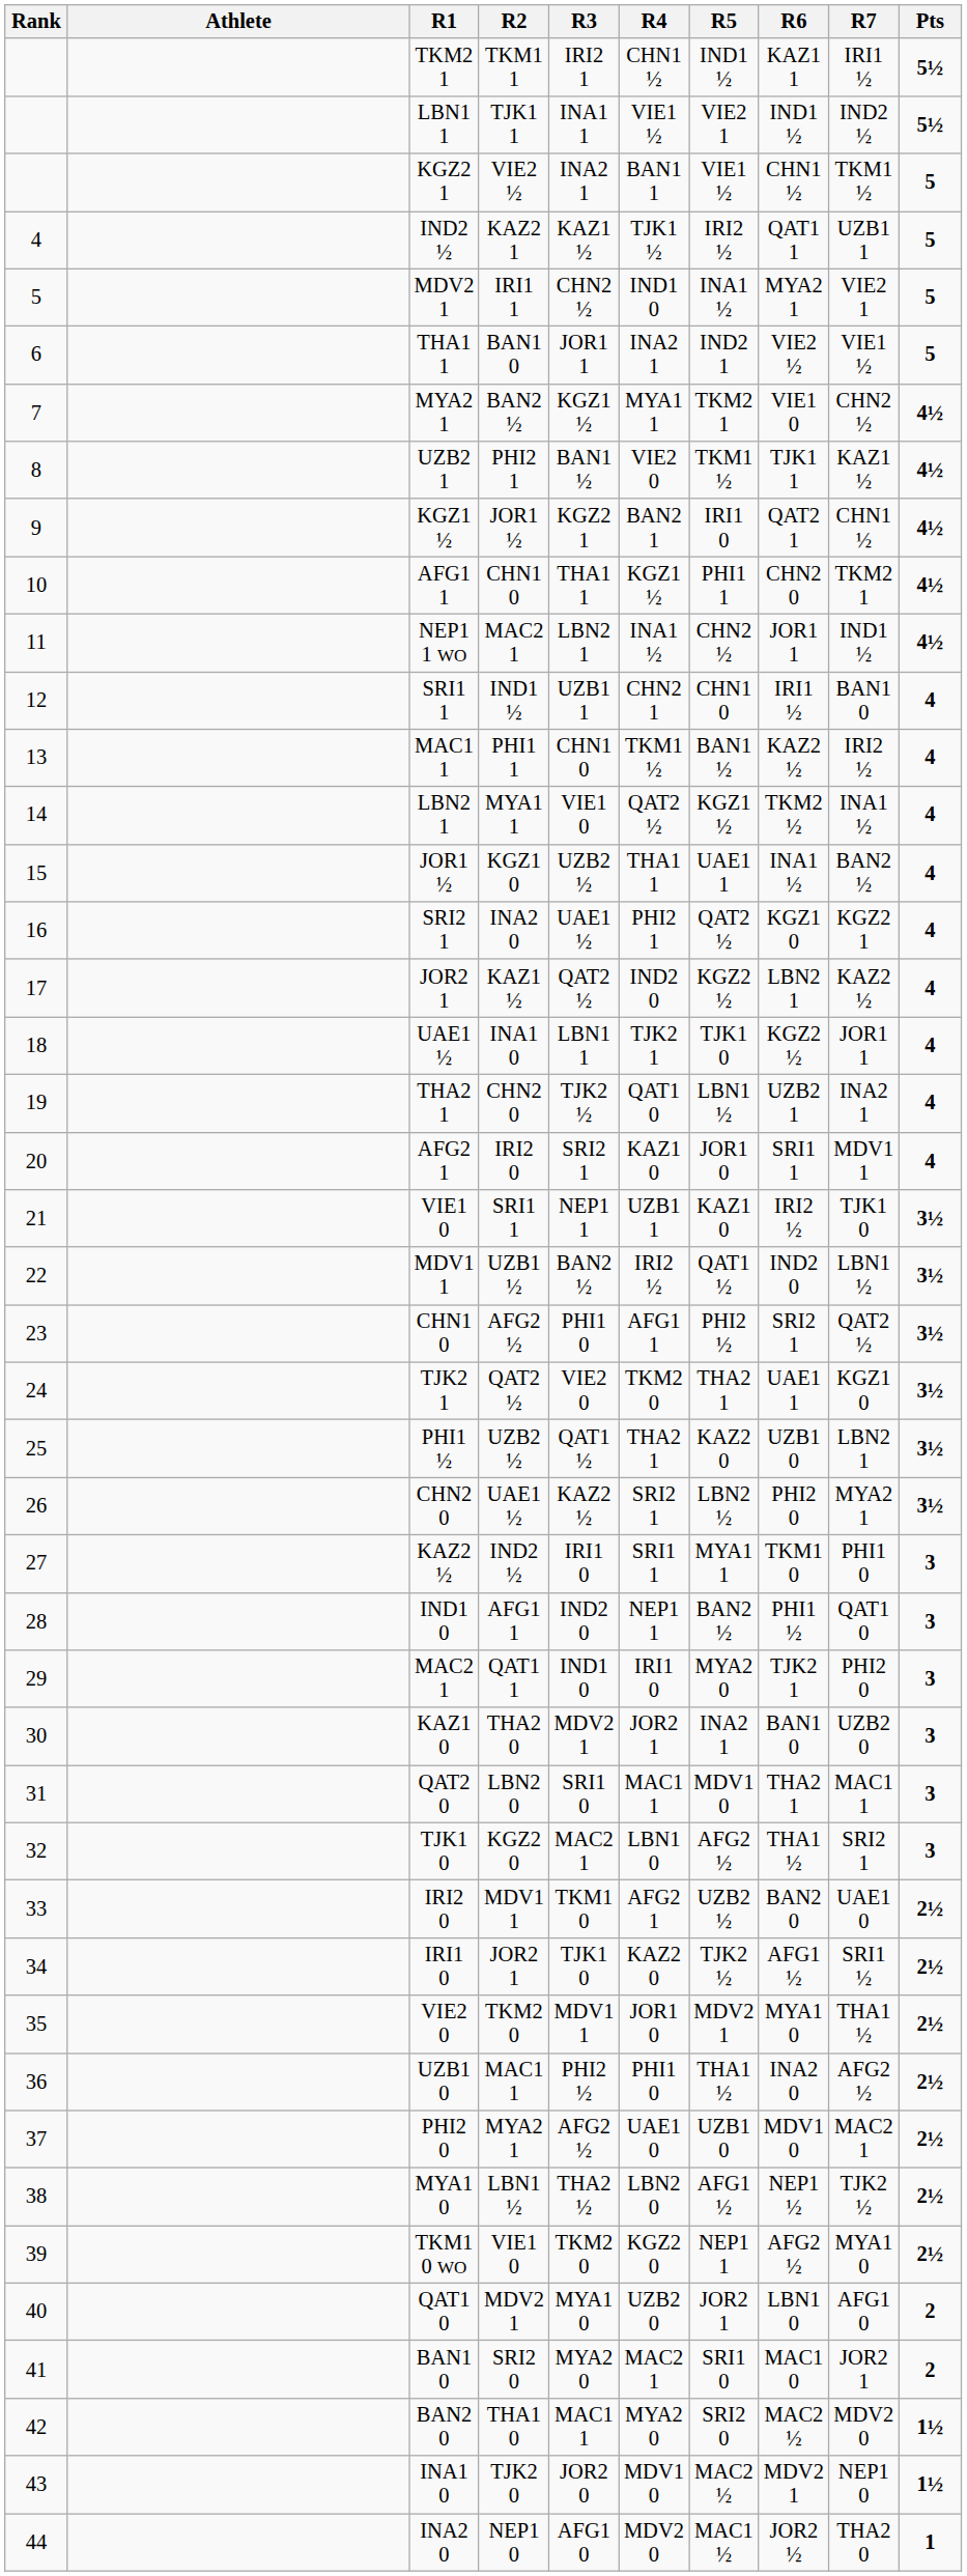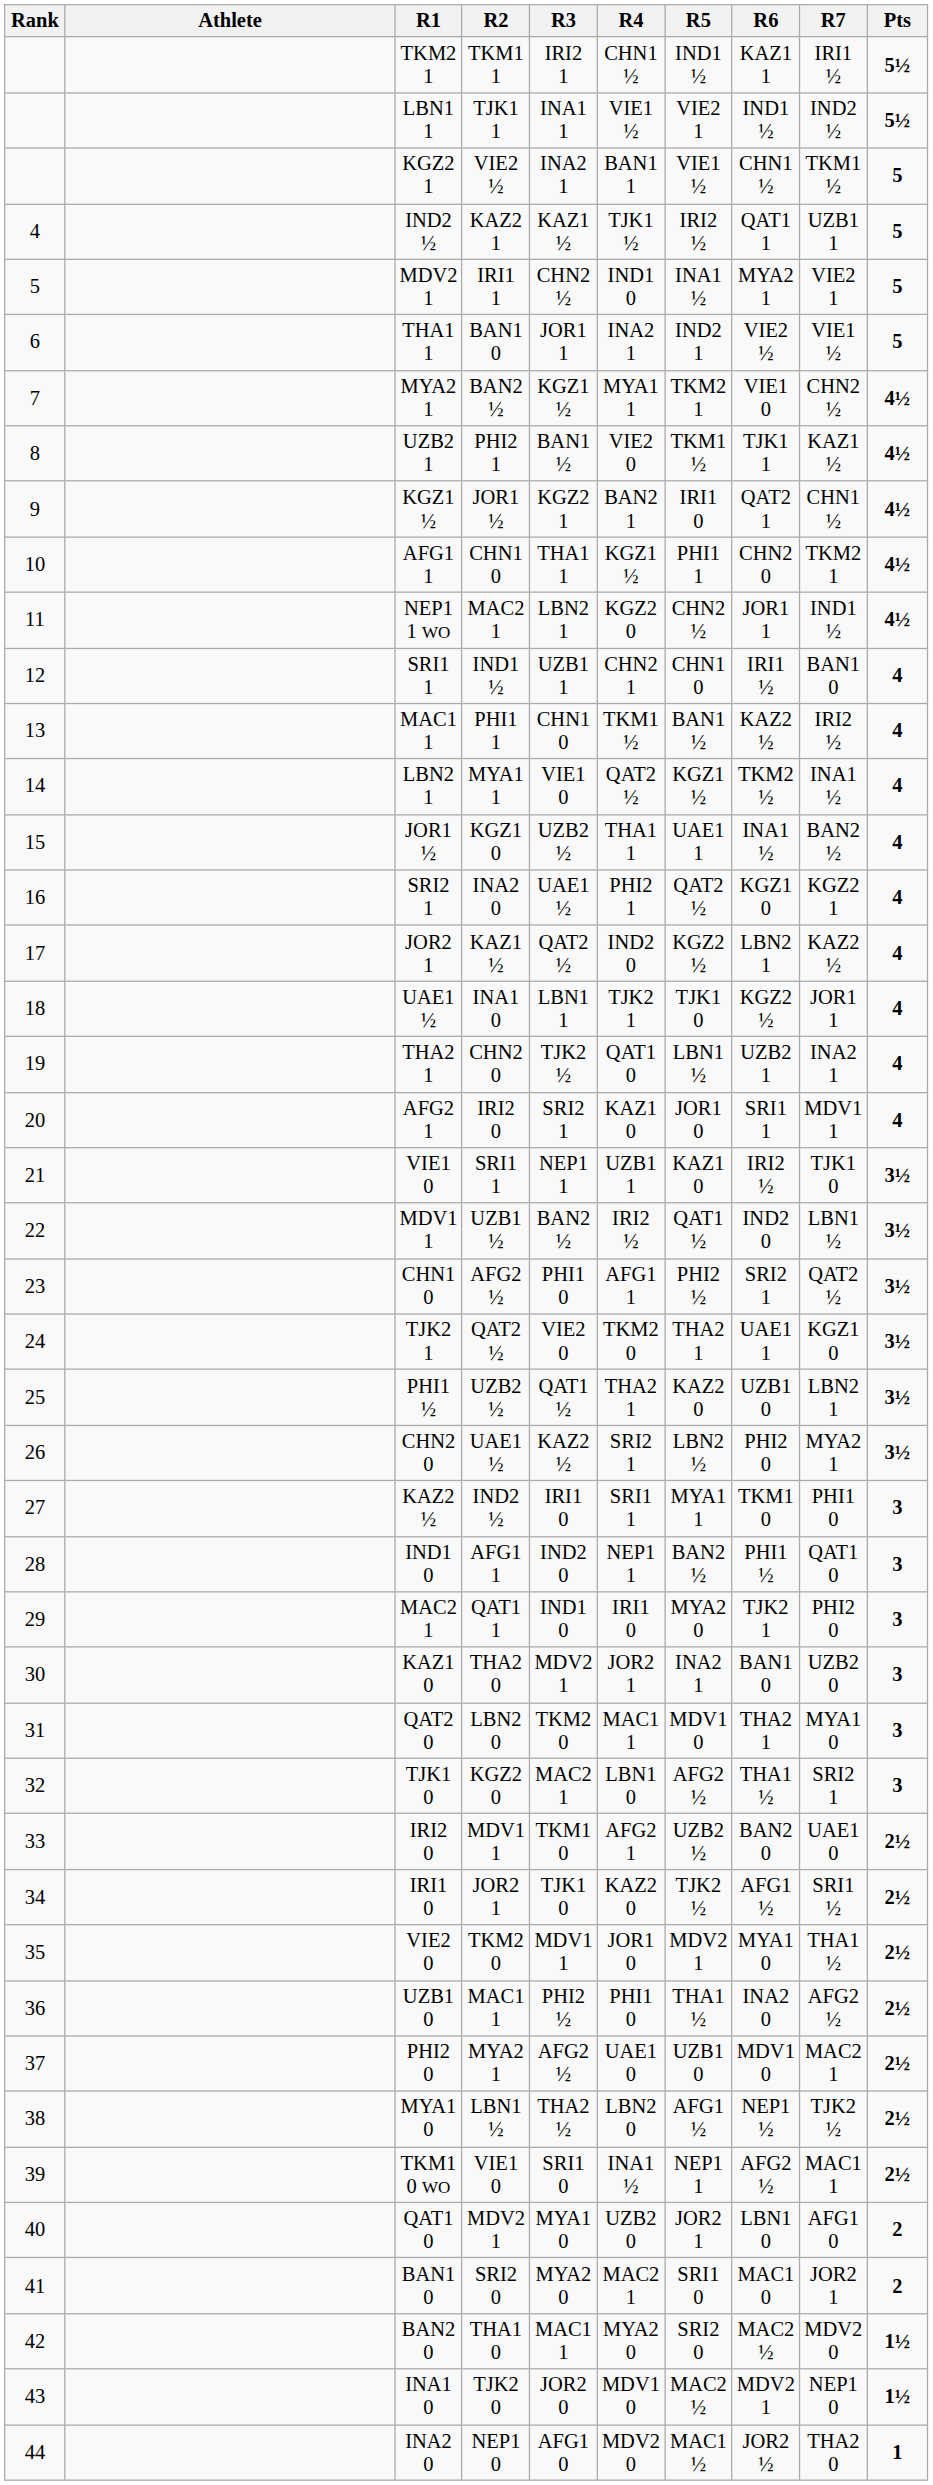NEP1 1 WO | R4: INA1 ½ -> KGZ2 0
QAT2 0 | R3: SRI1 0 -> TKM2 0
QAT2 0 | R7: MAC1 1 -> MYA1 0
TKM1 0 WO | R3: TKM2 0 -> SRI1 0
TKM1 0 WO | R4: KGZ2 0 -> INA1 ½
TKM1 0 WO | R7: MYA1 0 -> MAC1 1
